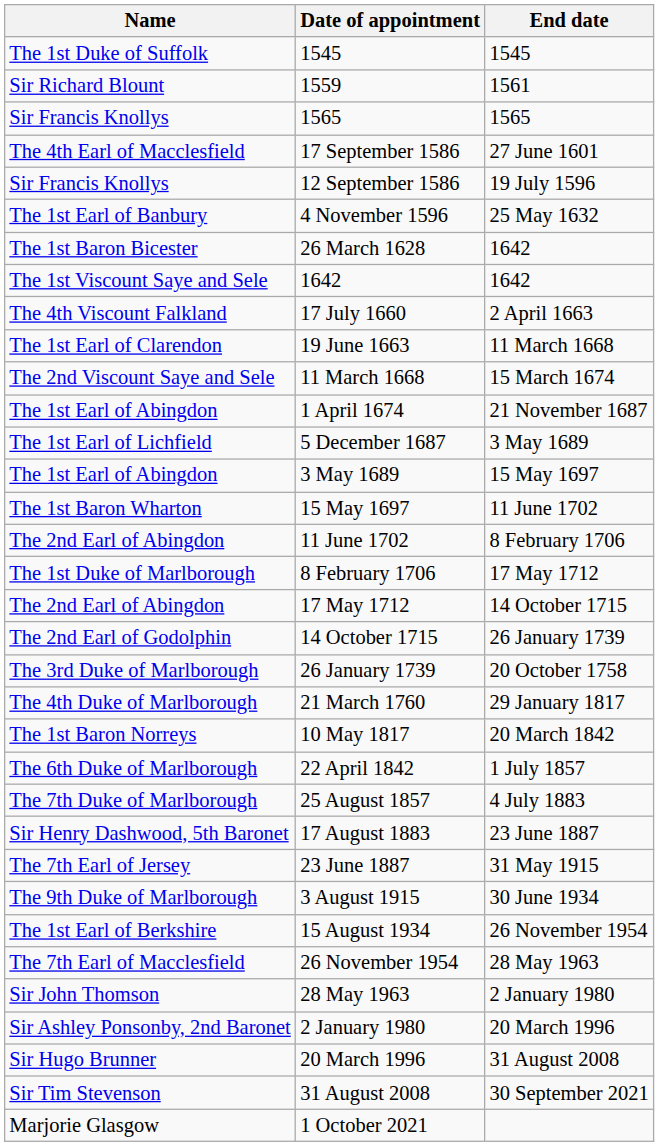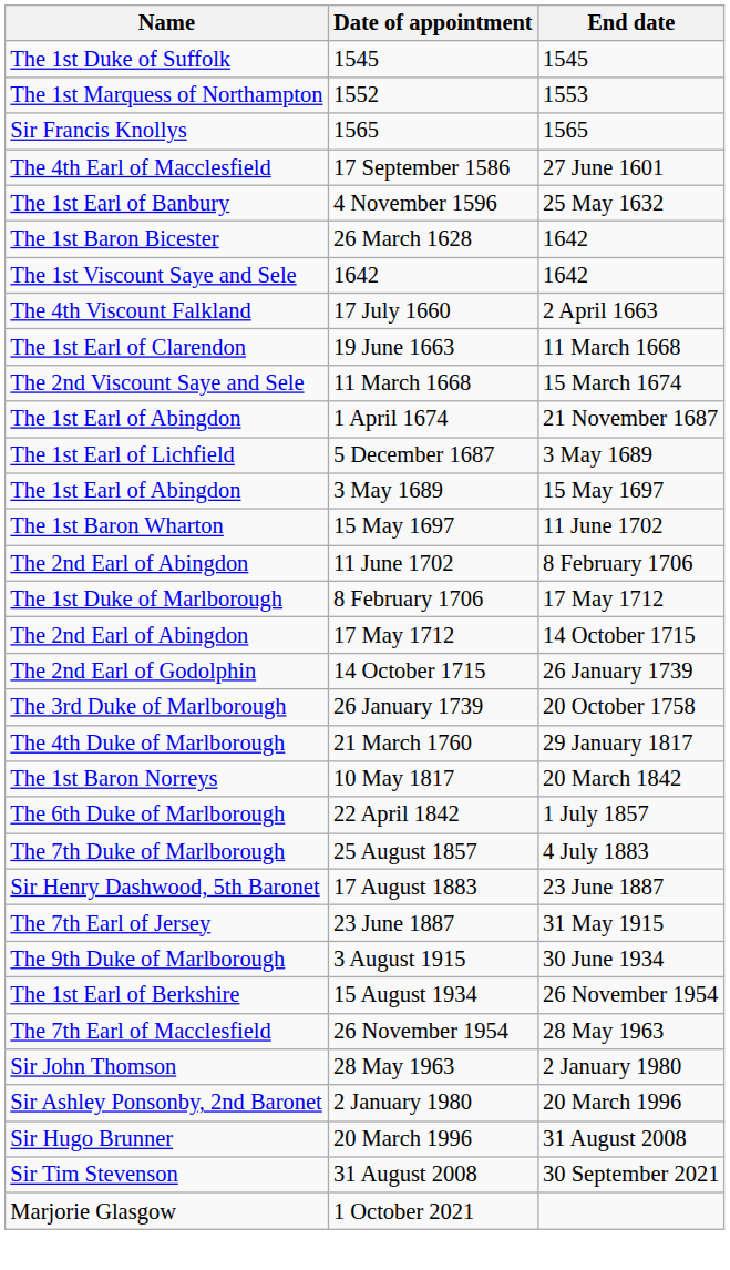+ row: The 1st Marquess of Northampton | 1552 | 1553
- row: Sir Richard Blount | 1559 | 1561
- row: Sir Francis Knollys | 12 September 1586 | 19 July 1596
